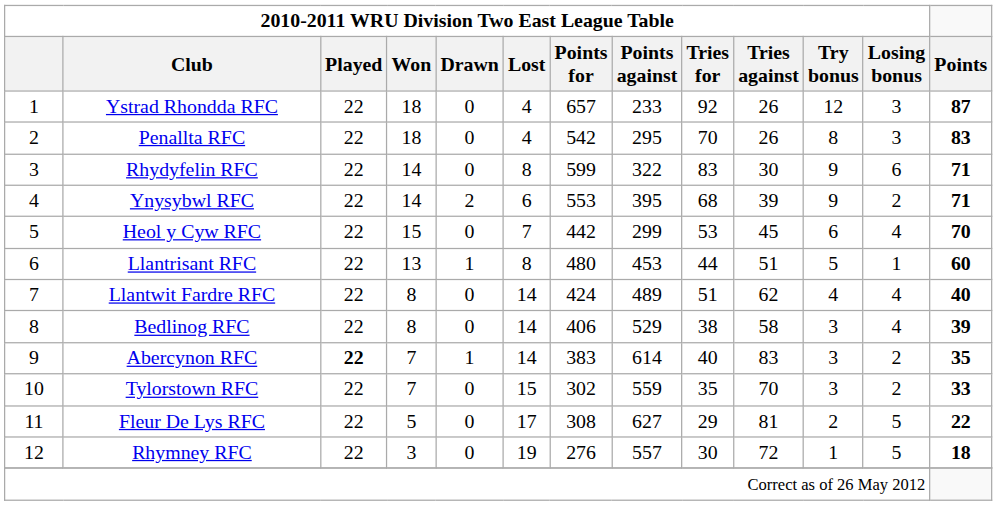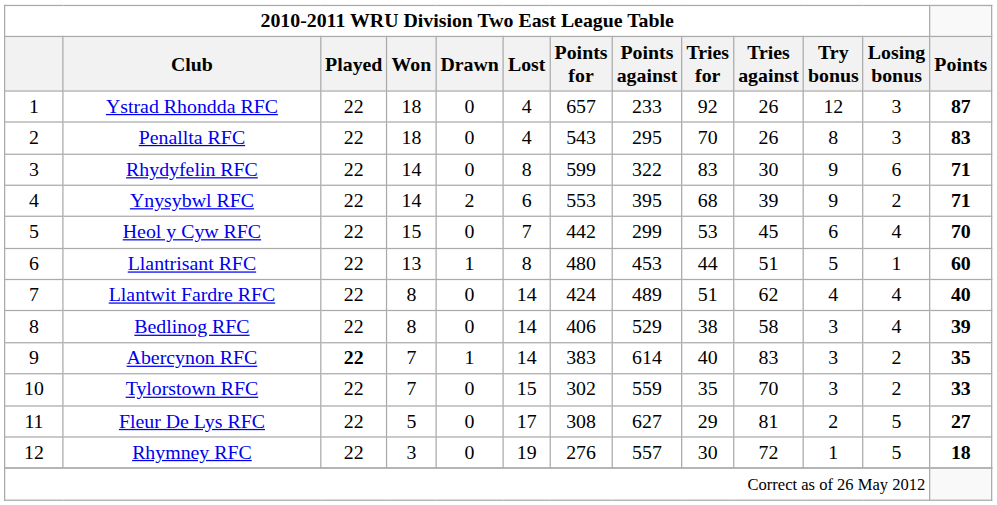Penallta RFC | 2010-2011 WRU Division Two East League Table / Points for: 542 -> 543
Fleur De Lys RFC | Points: 22 -> 27
